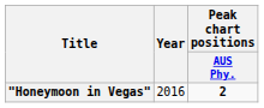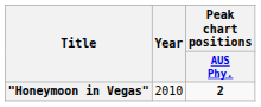"Honeymoon in Vegas" | Year: 2016 -> 2010
